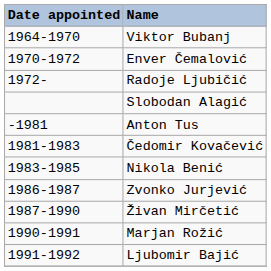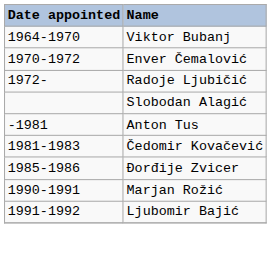- row: 1983-1985 | Nikola Benić
+ row: 1985-1986 | Đorđije Zvicer
- row: 1986-1987 | Zvonko Jurjević
- row: 1987-1990 | Živan Mirčetić
